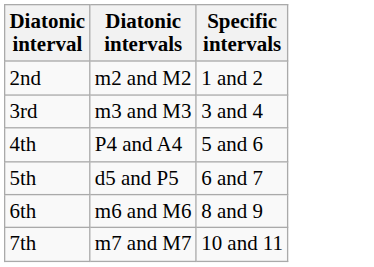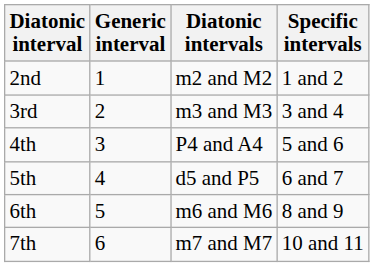+ column: Generic interval | 1 | 2 | 3 | 4 | 5 | 6
